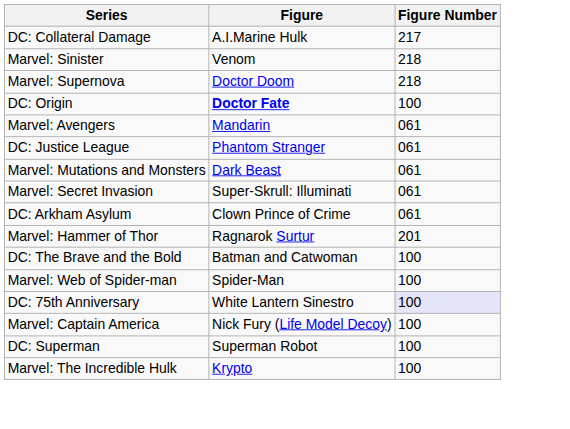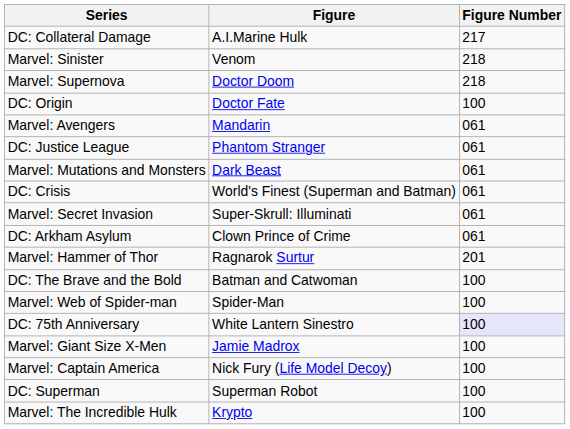DC: Origin | Figure: bold -> normal
+ row: DC: Crisis | World's Finest (Superman and Batman) | 061
+ row: Marvel: Giant Size X-Men | Jamie Madrox | 100
